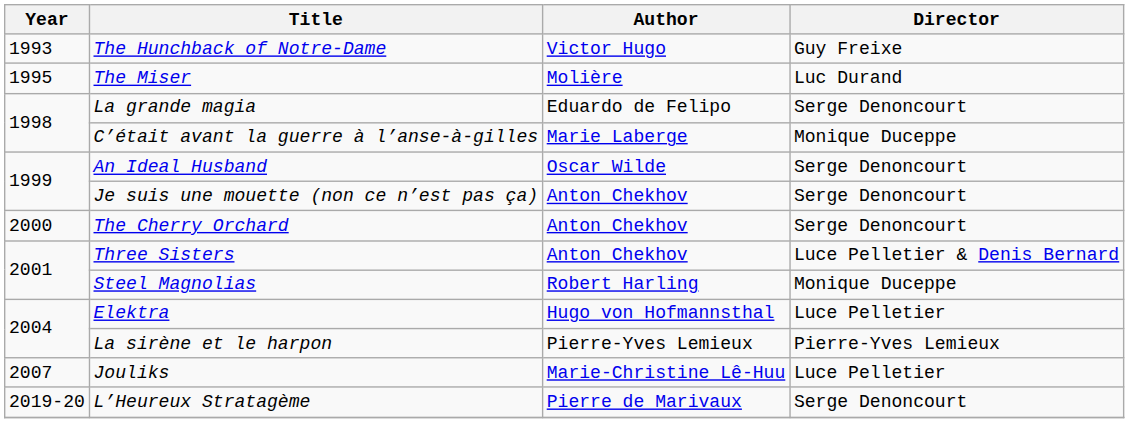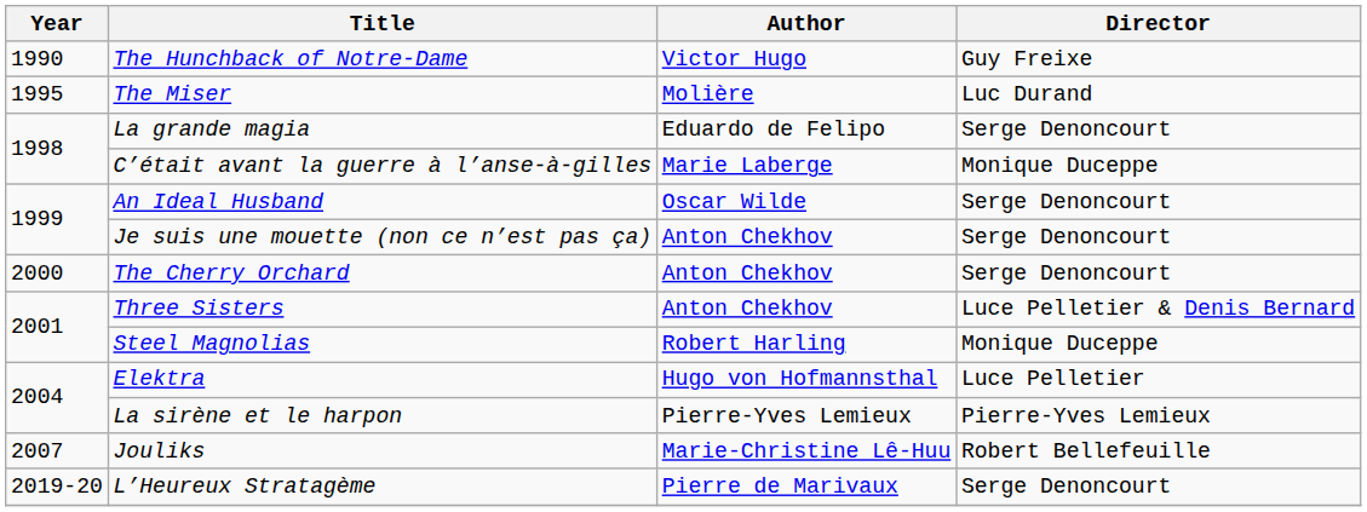The Hunchback of Notre-Dame | Year: 1993 -> 1990
Jouliks | Director: Luce Pelletier -> Robert Bellefeuille
